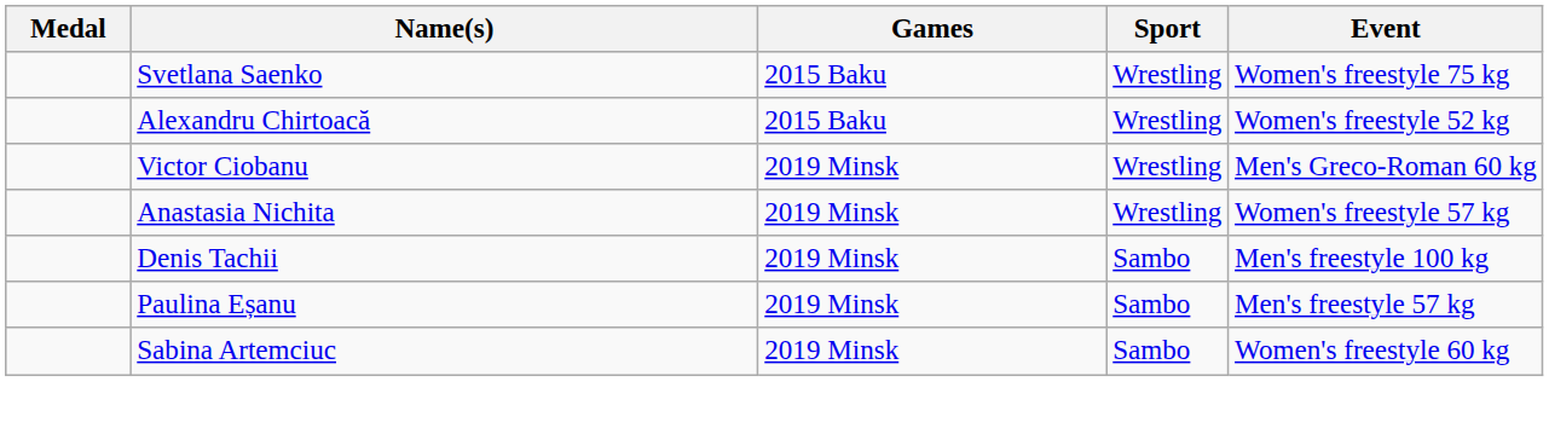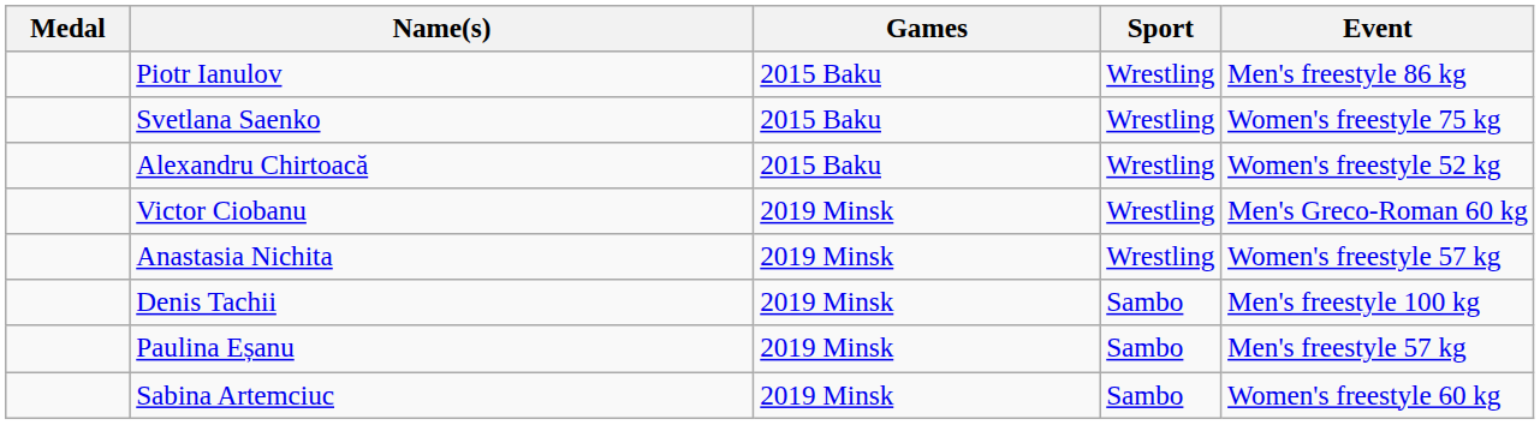+ row: Piotr Ianulov | 2015 Baku | Wrestling | Men's freestyle 86 kg
